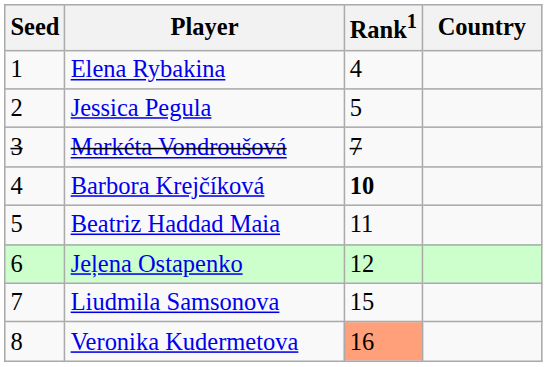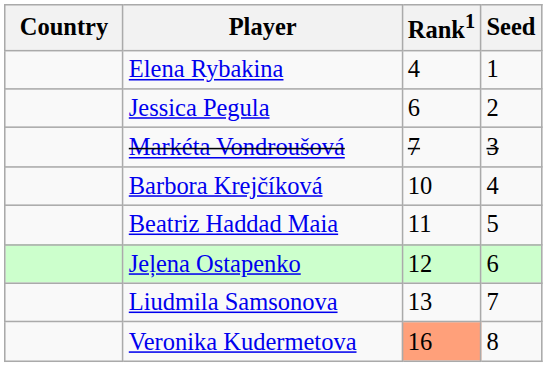columns swapped: Country <-> Seed
Jessica Pegula | Rank1: 5 -> 6
Barbora Krejčíková | Rank1: bold -> normal
Liudmila Samsonova | Rank1: 15 -> 13
